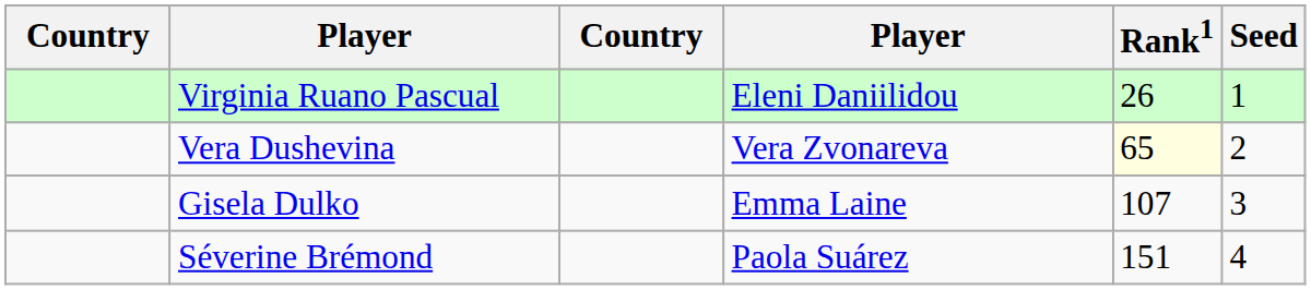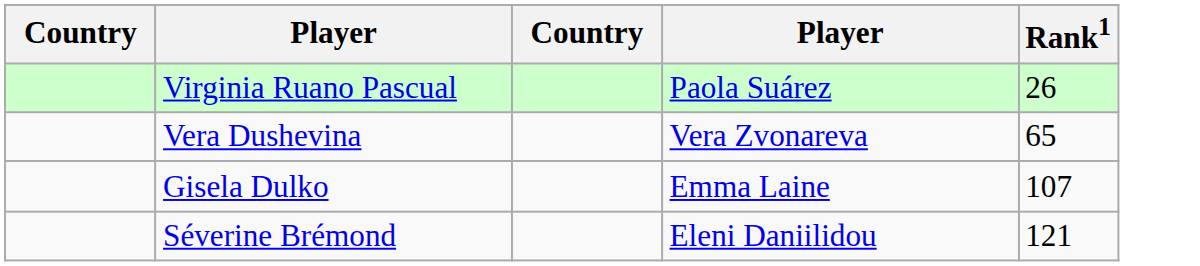- column: Seed | 1 | 2 | 3 | 4
Virginia Ruano Pascual | column 4: Eleni Daniilidou -> Paola Suárez
Vera Dushevina | Rank1: lightyellow background -> no background
Séverine Brémond | column 4: Paola Suárez -> Eleni Daniilidou
Séverine Brémond | Rank1: 151 -> 121
